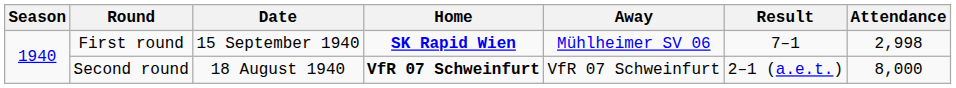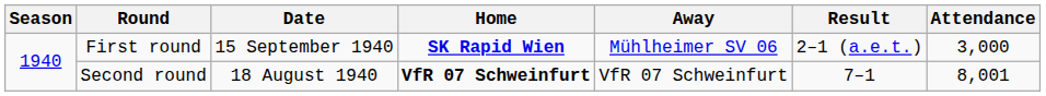First round | Result: 7–1 -> 2–1 (a.e.t.)
First round | Attendance: 2,998 -> 3,000
Second round | Result: 2–1 (a.e.t.) -> 7–1
Second round | Attendance: 8,000 -> 8,001
